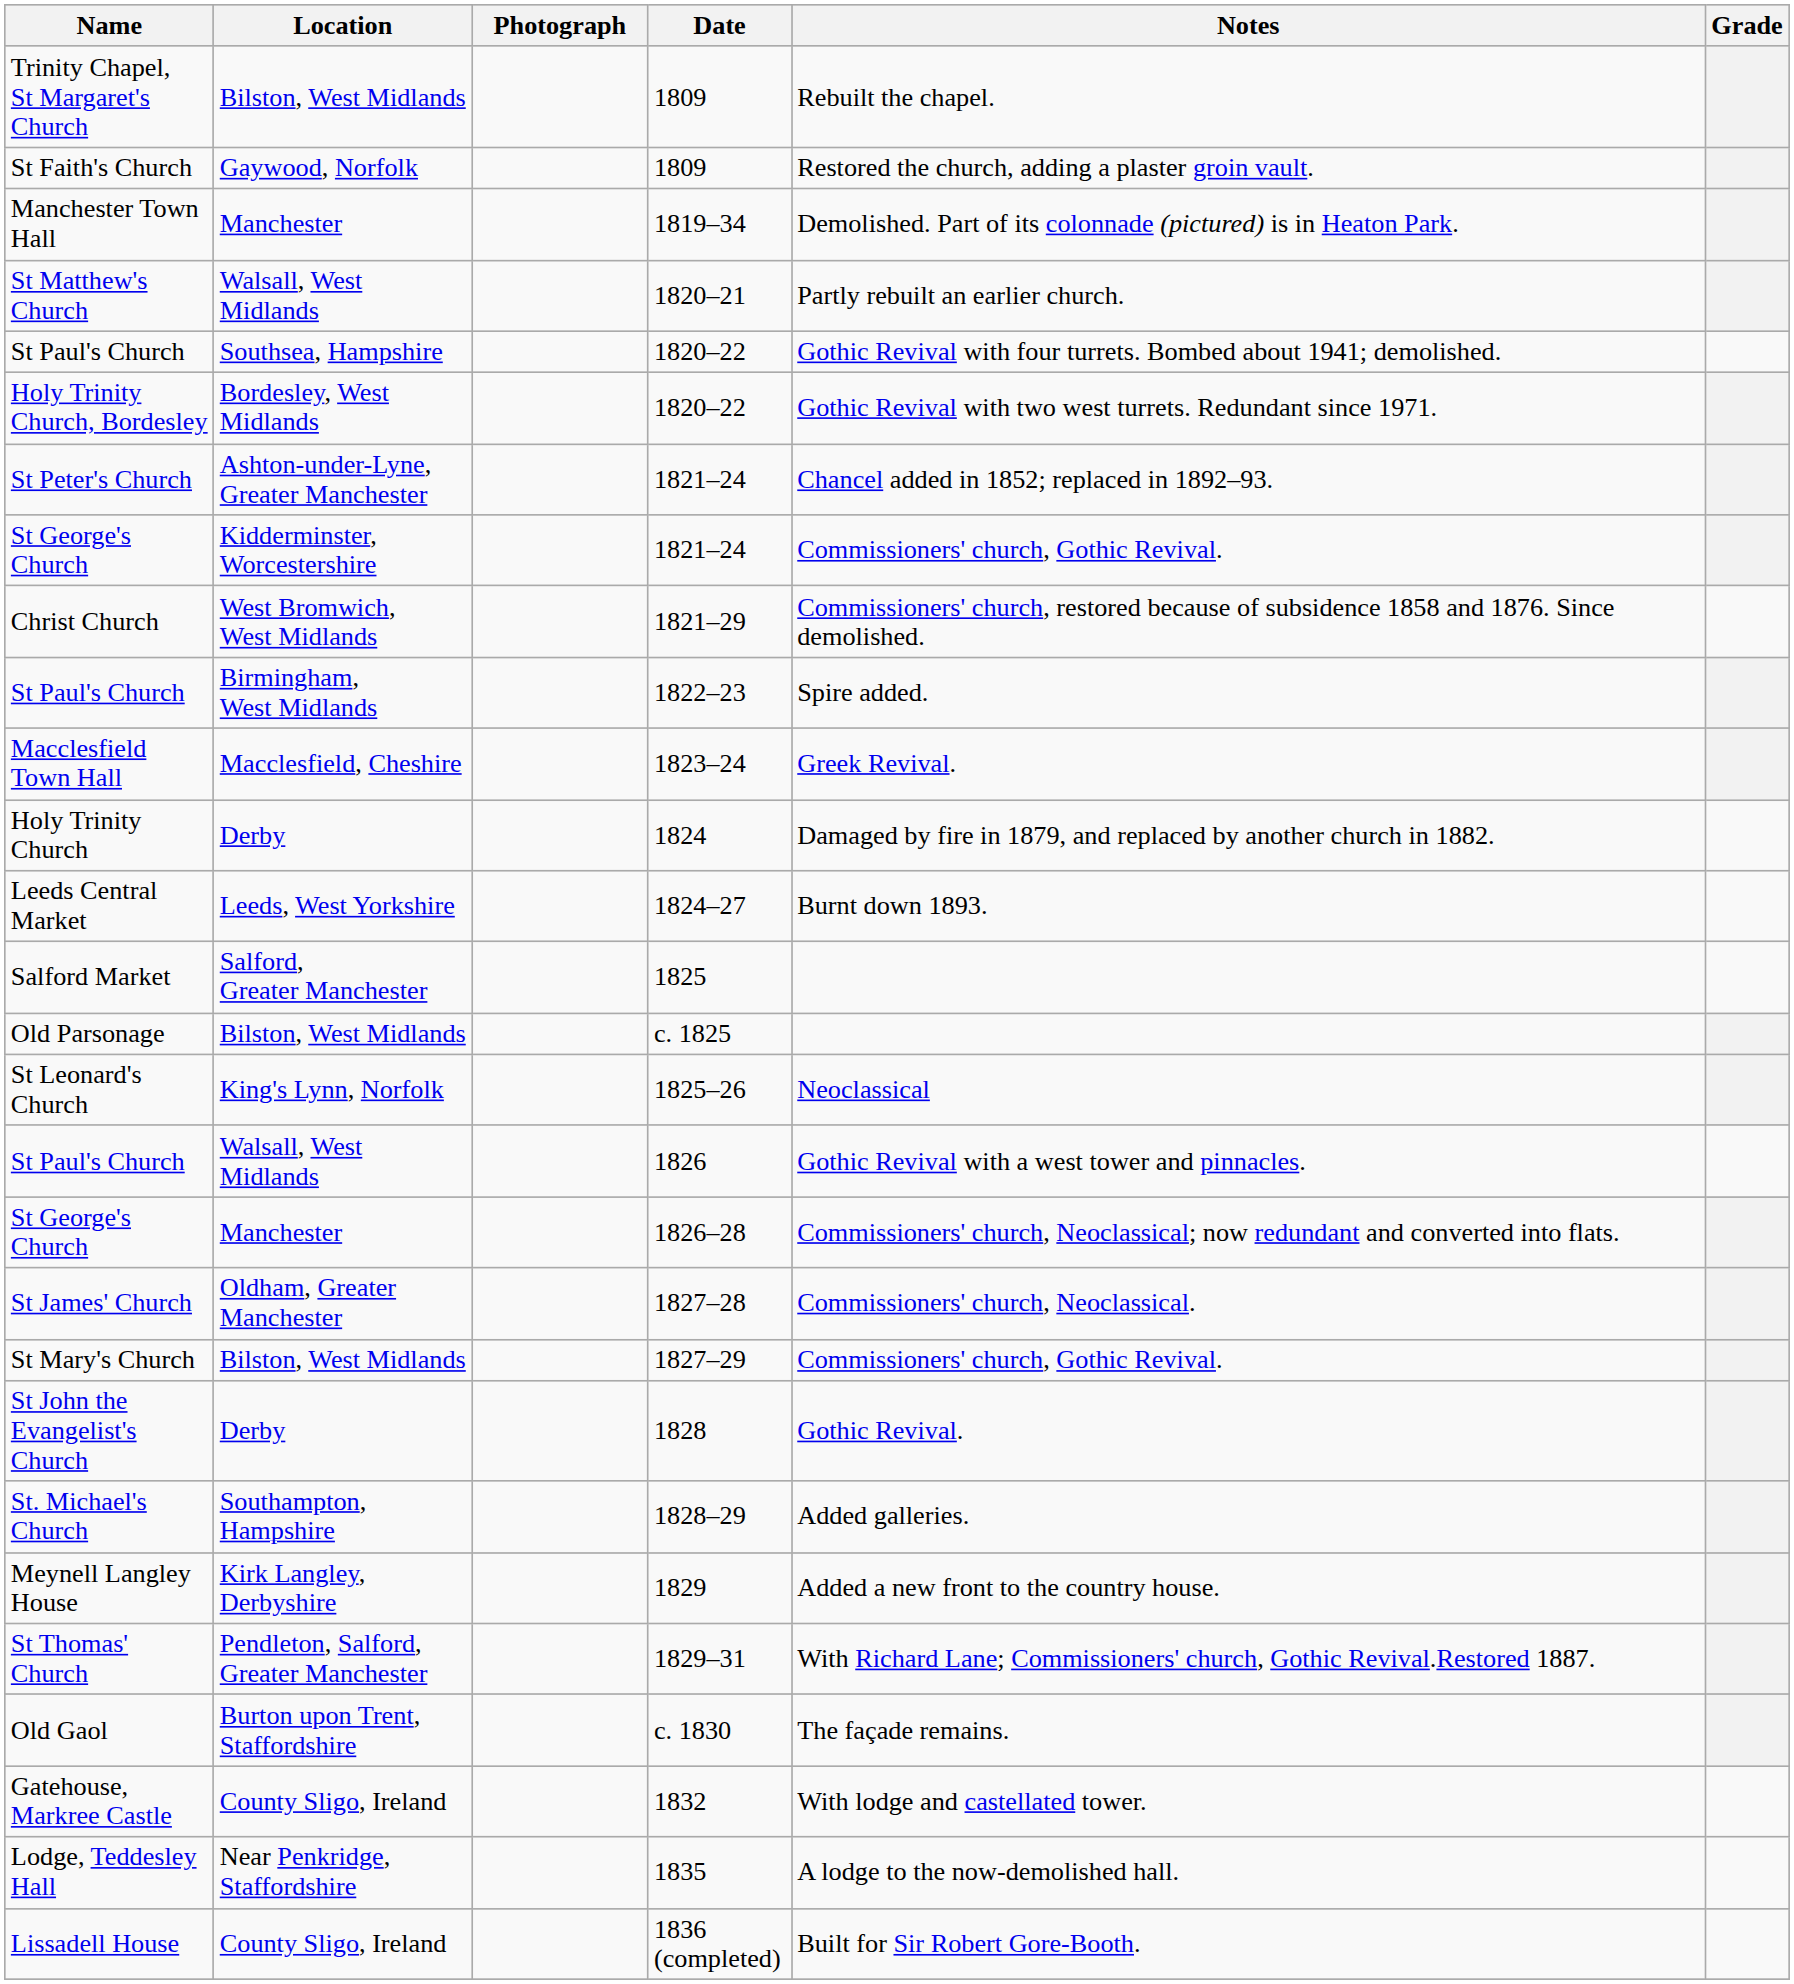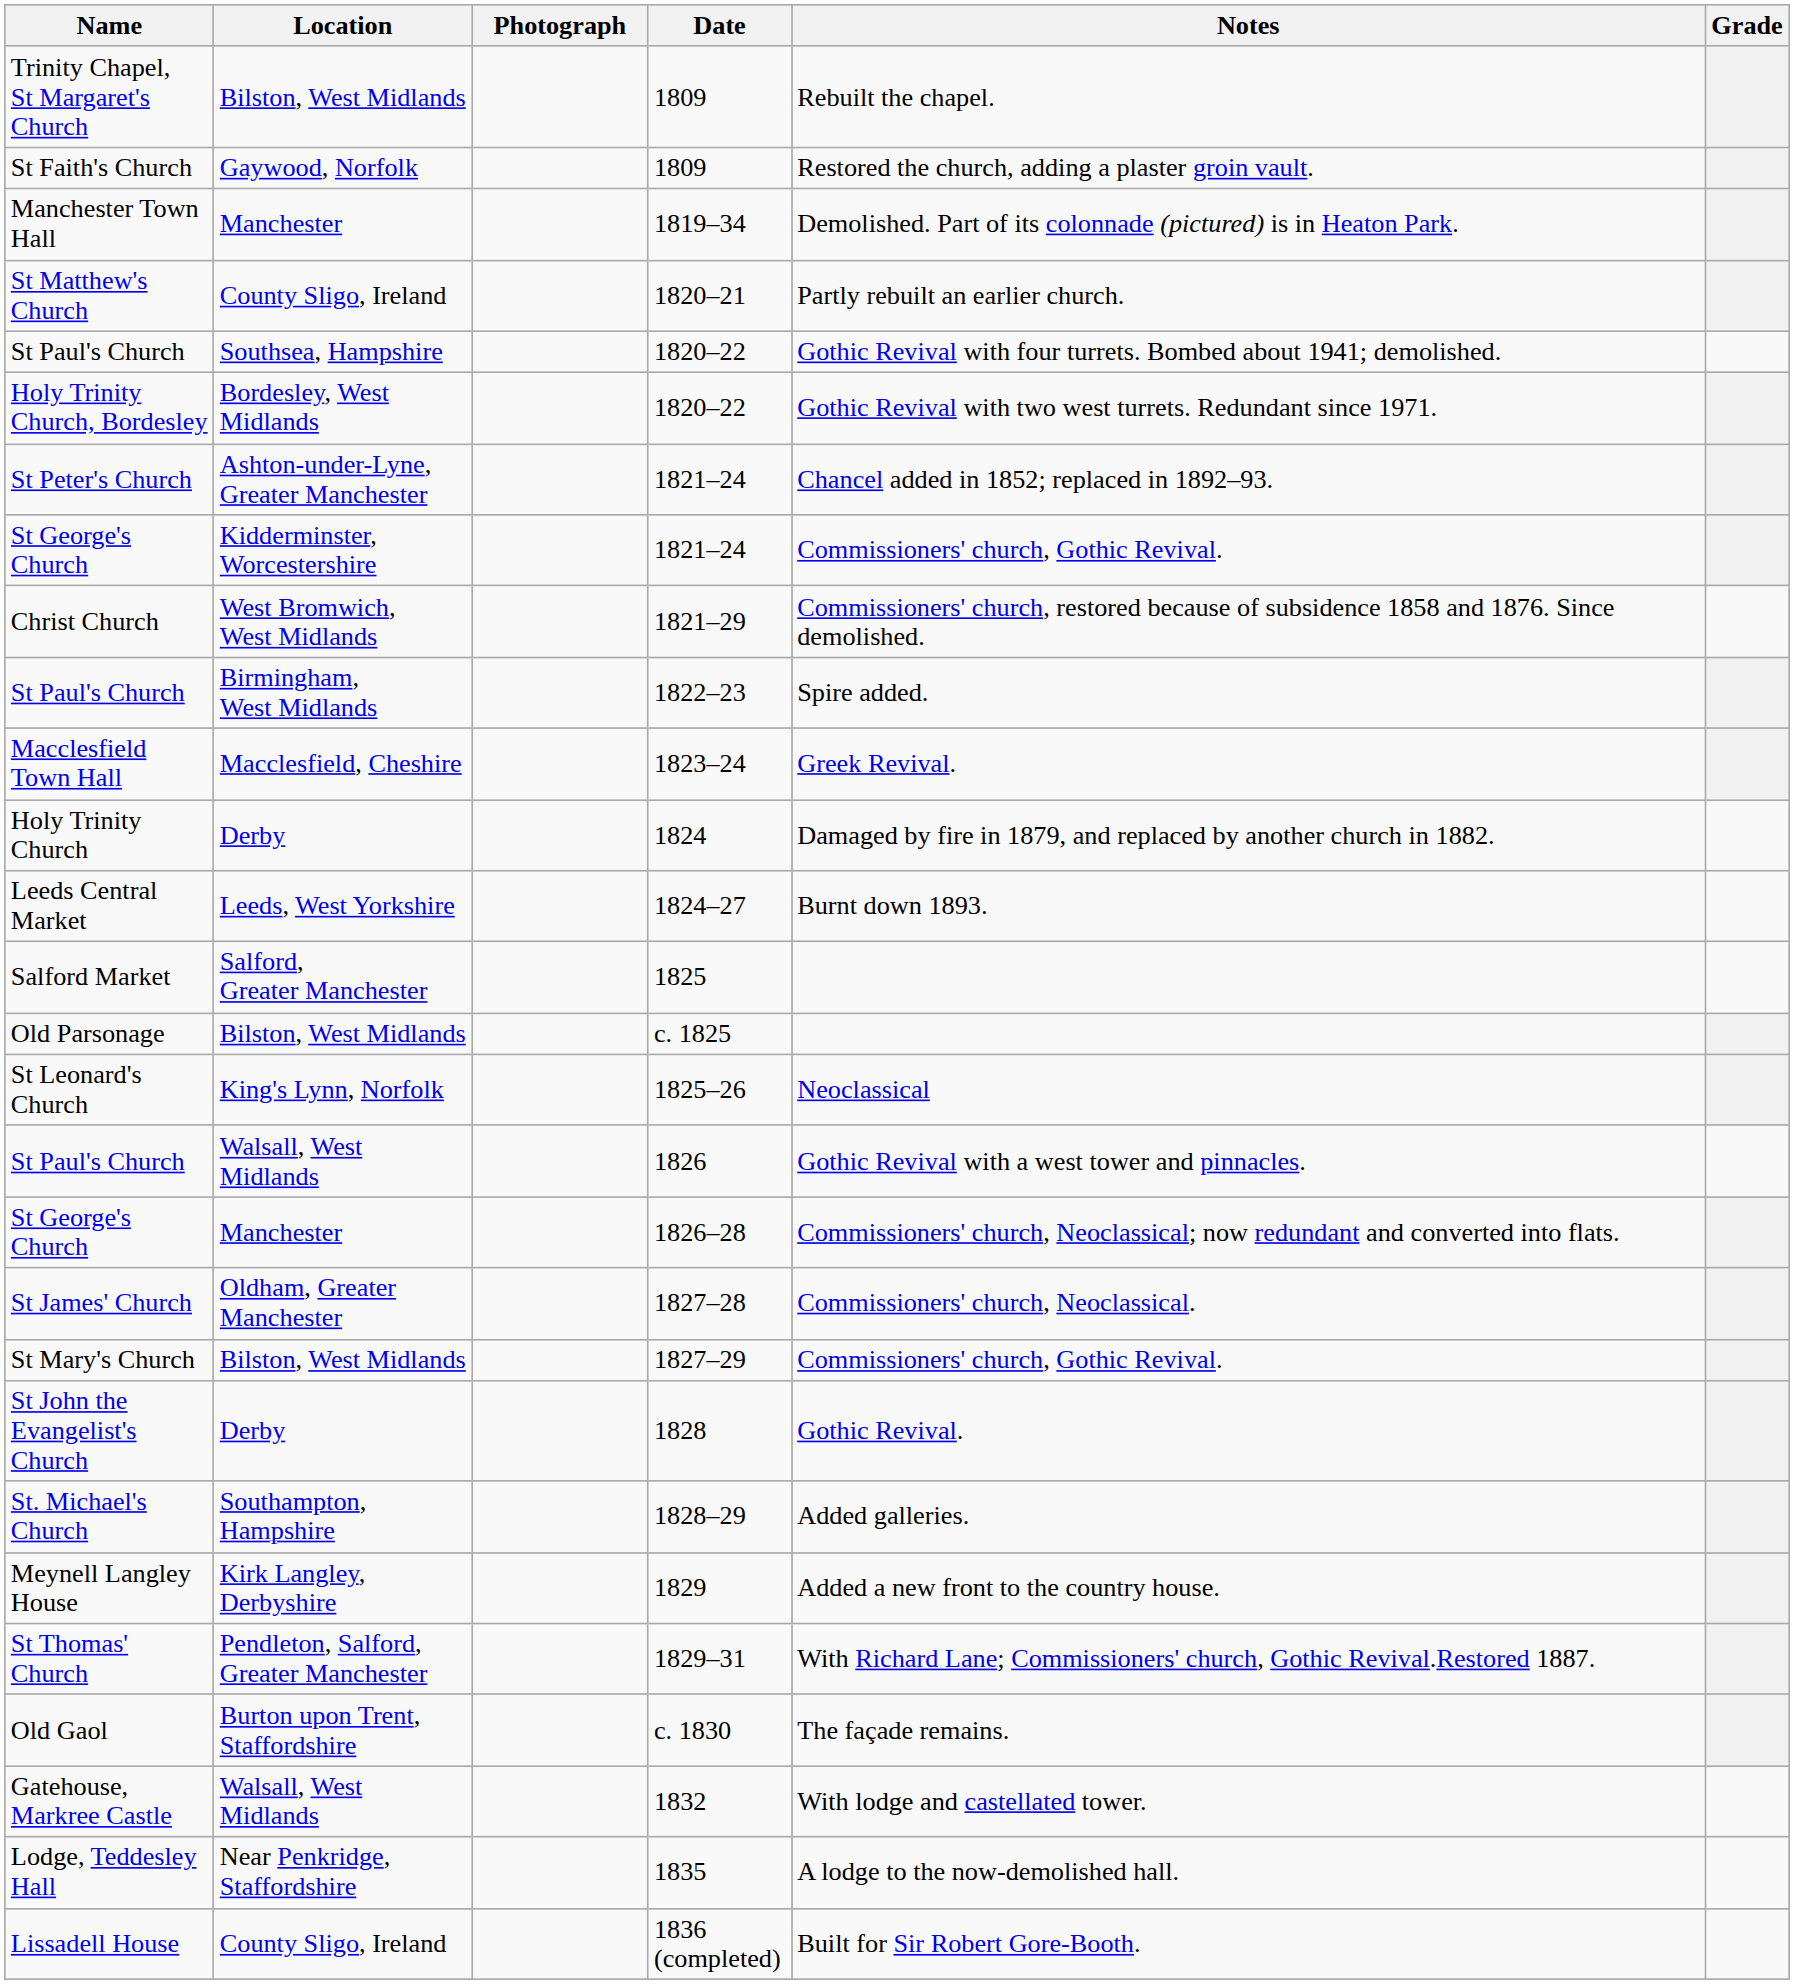St Matthew's Church | Location: Walsall, West Midlands -> County Sligo, Ireland
Gatehouse, Markree Castle | Location: County Sligo, Ireland -> Walsall, West Midlands
